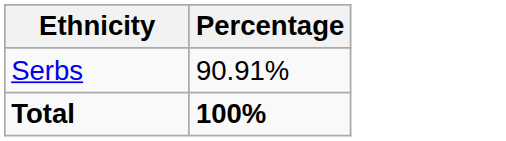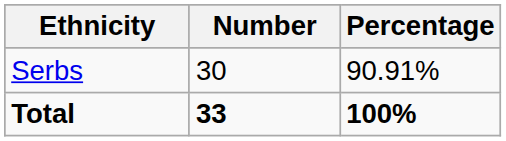+ column: Number | 30 | 33
